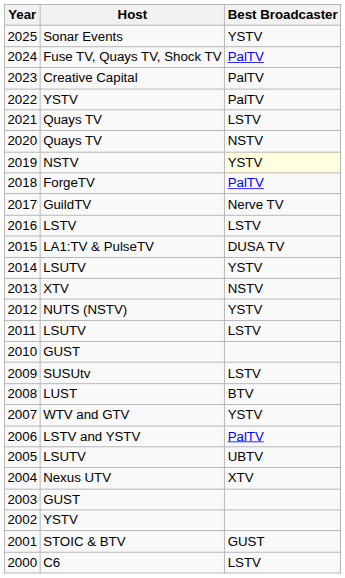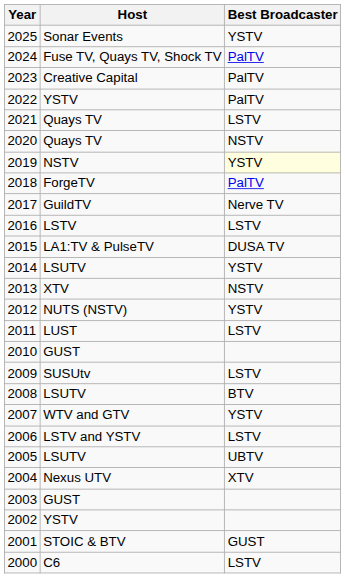2011 | Host: LSUTV -> LUST
2008 | Host: LUST -> LSUTV
2006 | Best Broadcaster: PalTV -> LSTV
